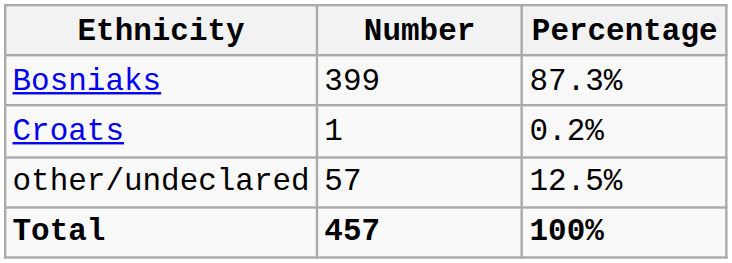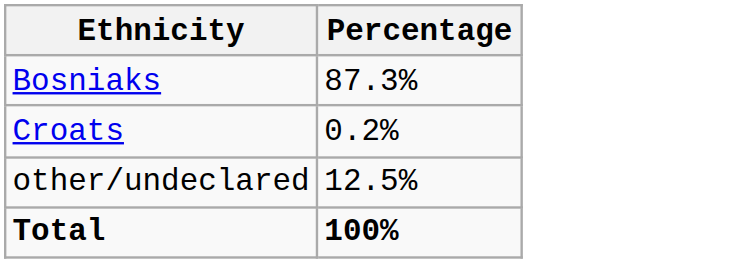- column: Number | 399 | 1 | 57 | 457
